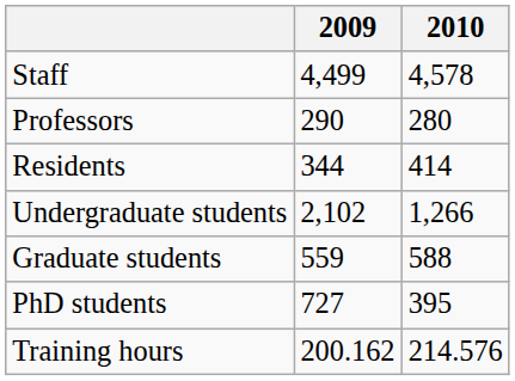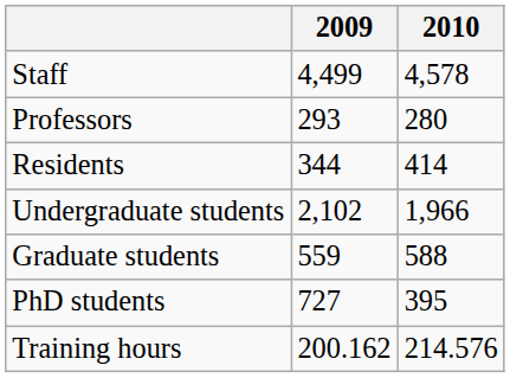Professors | 2009: 290 -> 293
Undergraduate students | 2010: 1,266 -> 1,966
